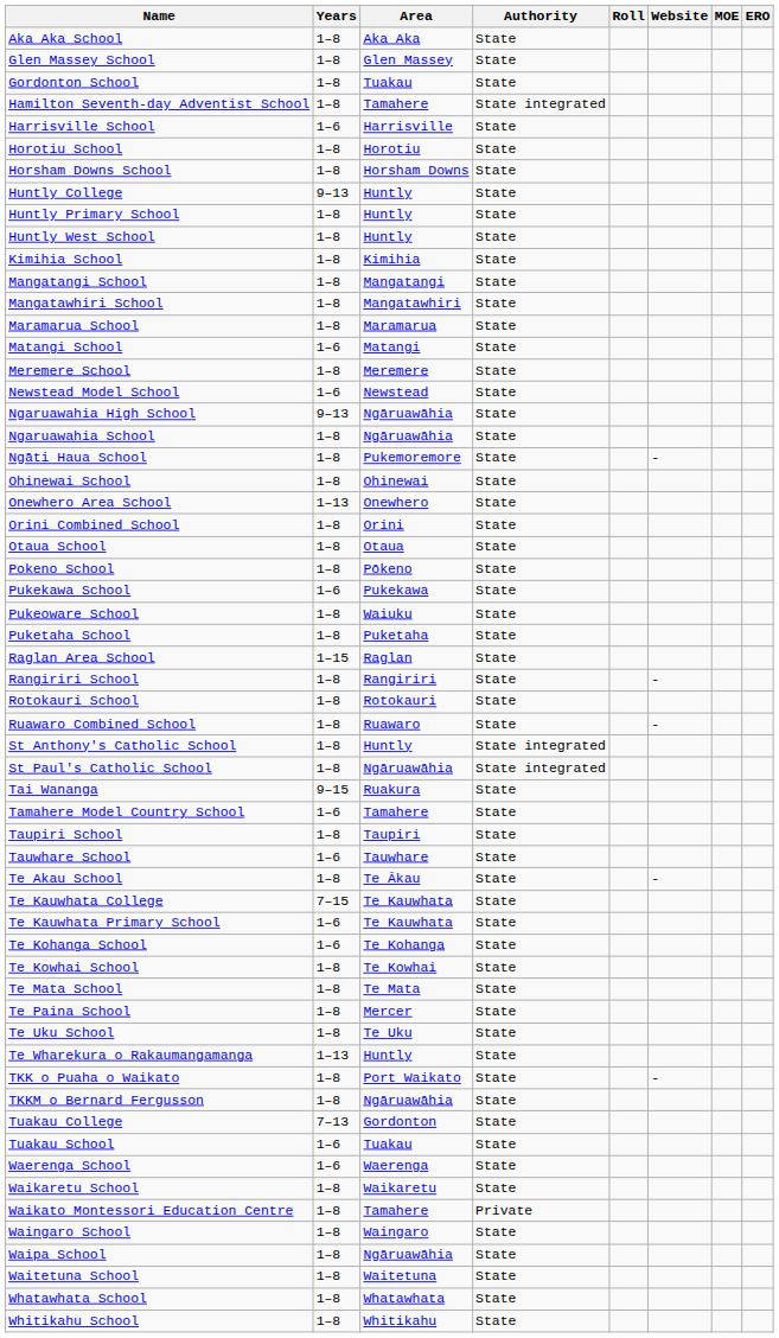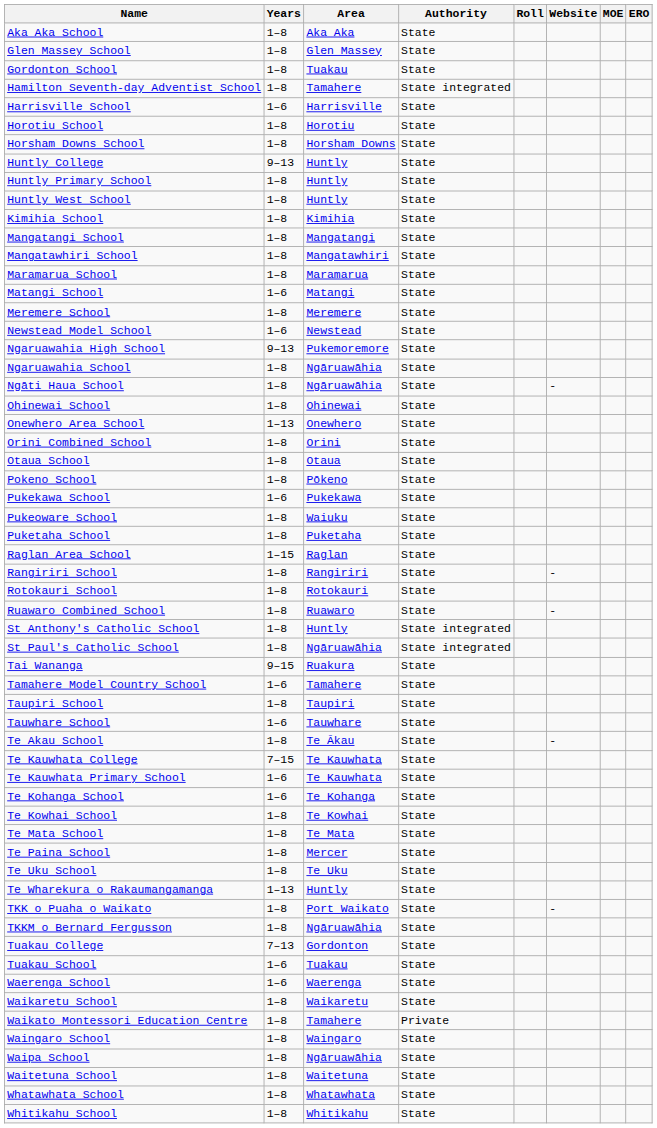Ngaruawahia High School | Area: Ngāruawāhia -> Pukemoremore
Ngāti Haua School | Area: Pukemoremore -> Ngāruawāhia
